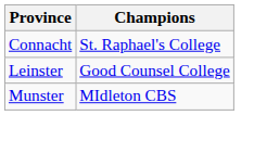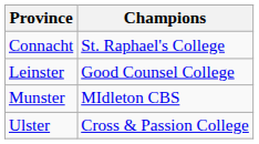+ row: Ulster | Cross & Passion College
